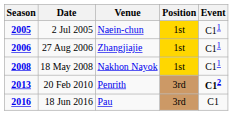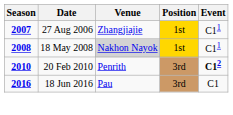- row: 2005 | 2 Jul 2005 | Naein-chun | 1st | C11
27 Aug 2006 | Season: 2006 -> 2007
18 May 2008 | Venue: no background -> lightgrey background
20 Feb 2010 | Season: 2013 -> 2010
